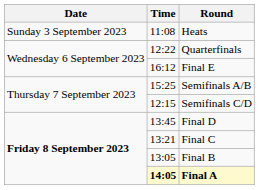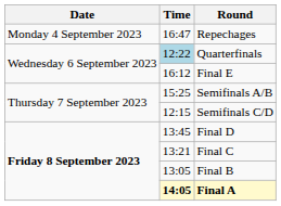- row: Sunday 3 September 2023 | 11:08 | Heats
+ row: Monday 4 September 2023 | 16:47 | Repechages
Quarterfinals | Time: no background -> lightblue background
